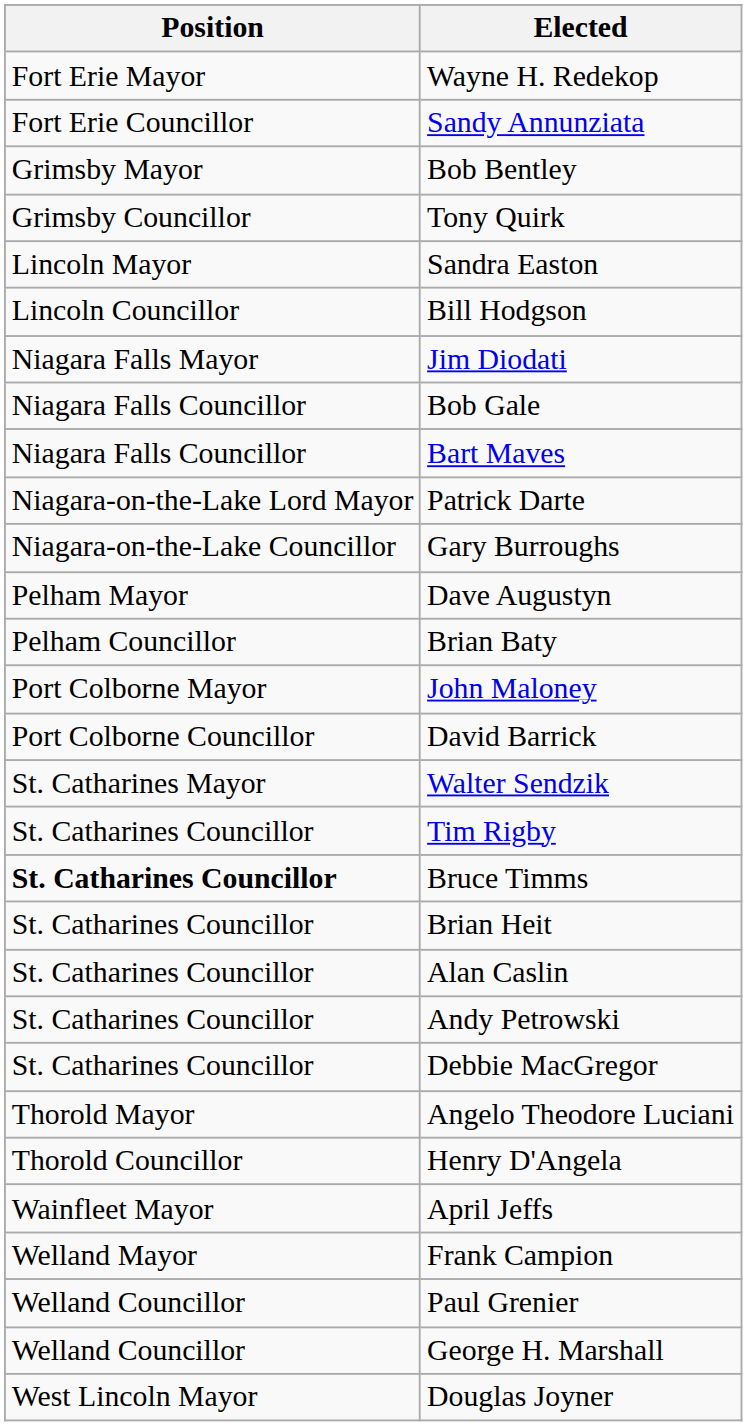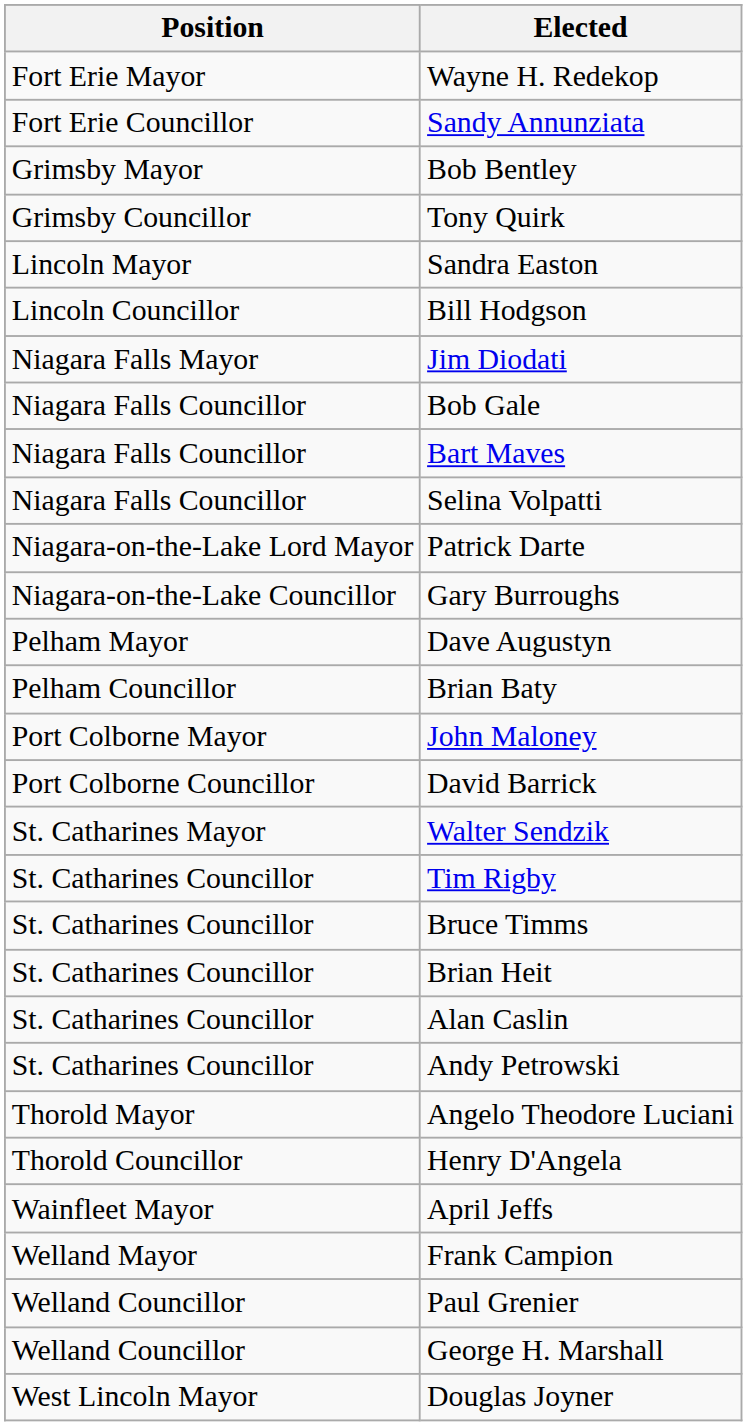+ row: Niagara Falls Councillor | Selina Volpatti
Bruce Timms | Position: bold -> normal
- row: St. Catharines Councillor | Debbie MacGregor
